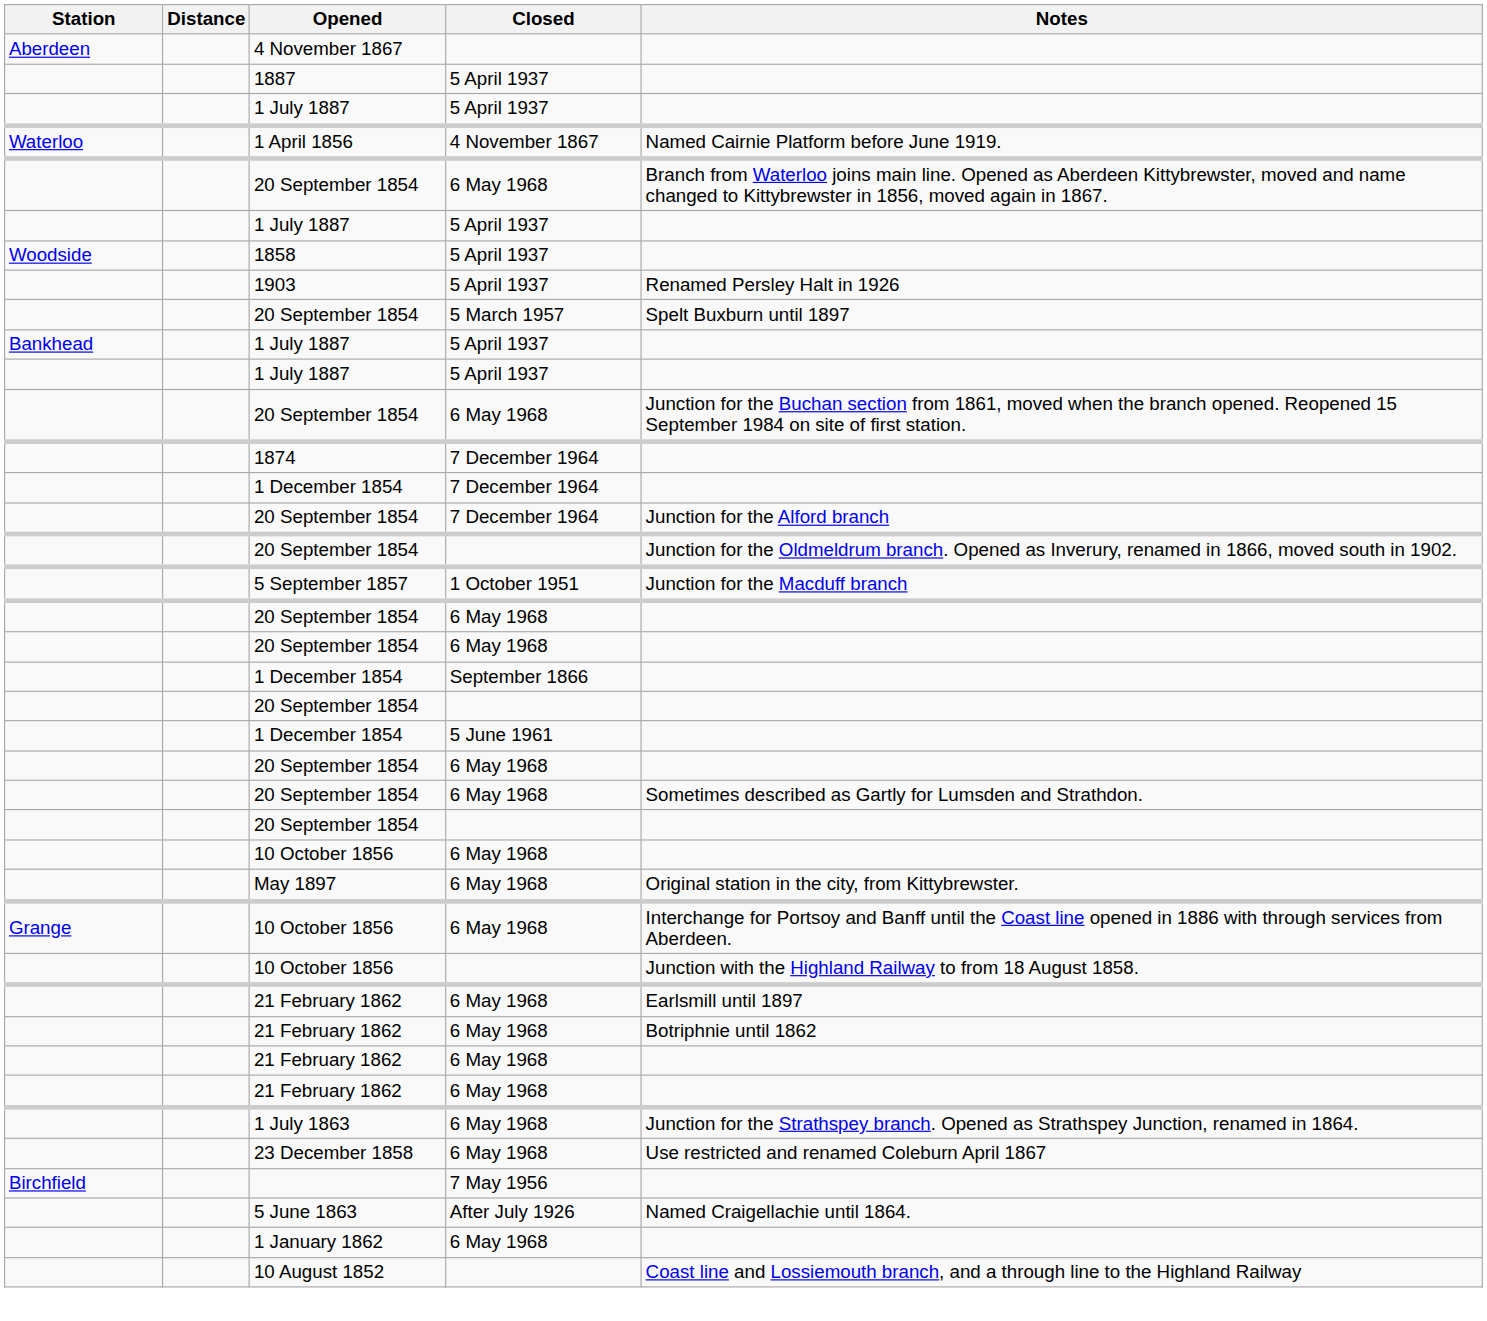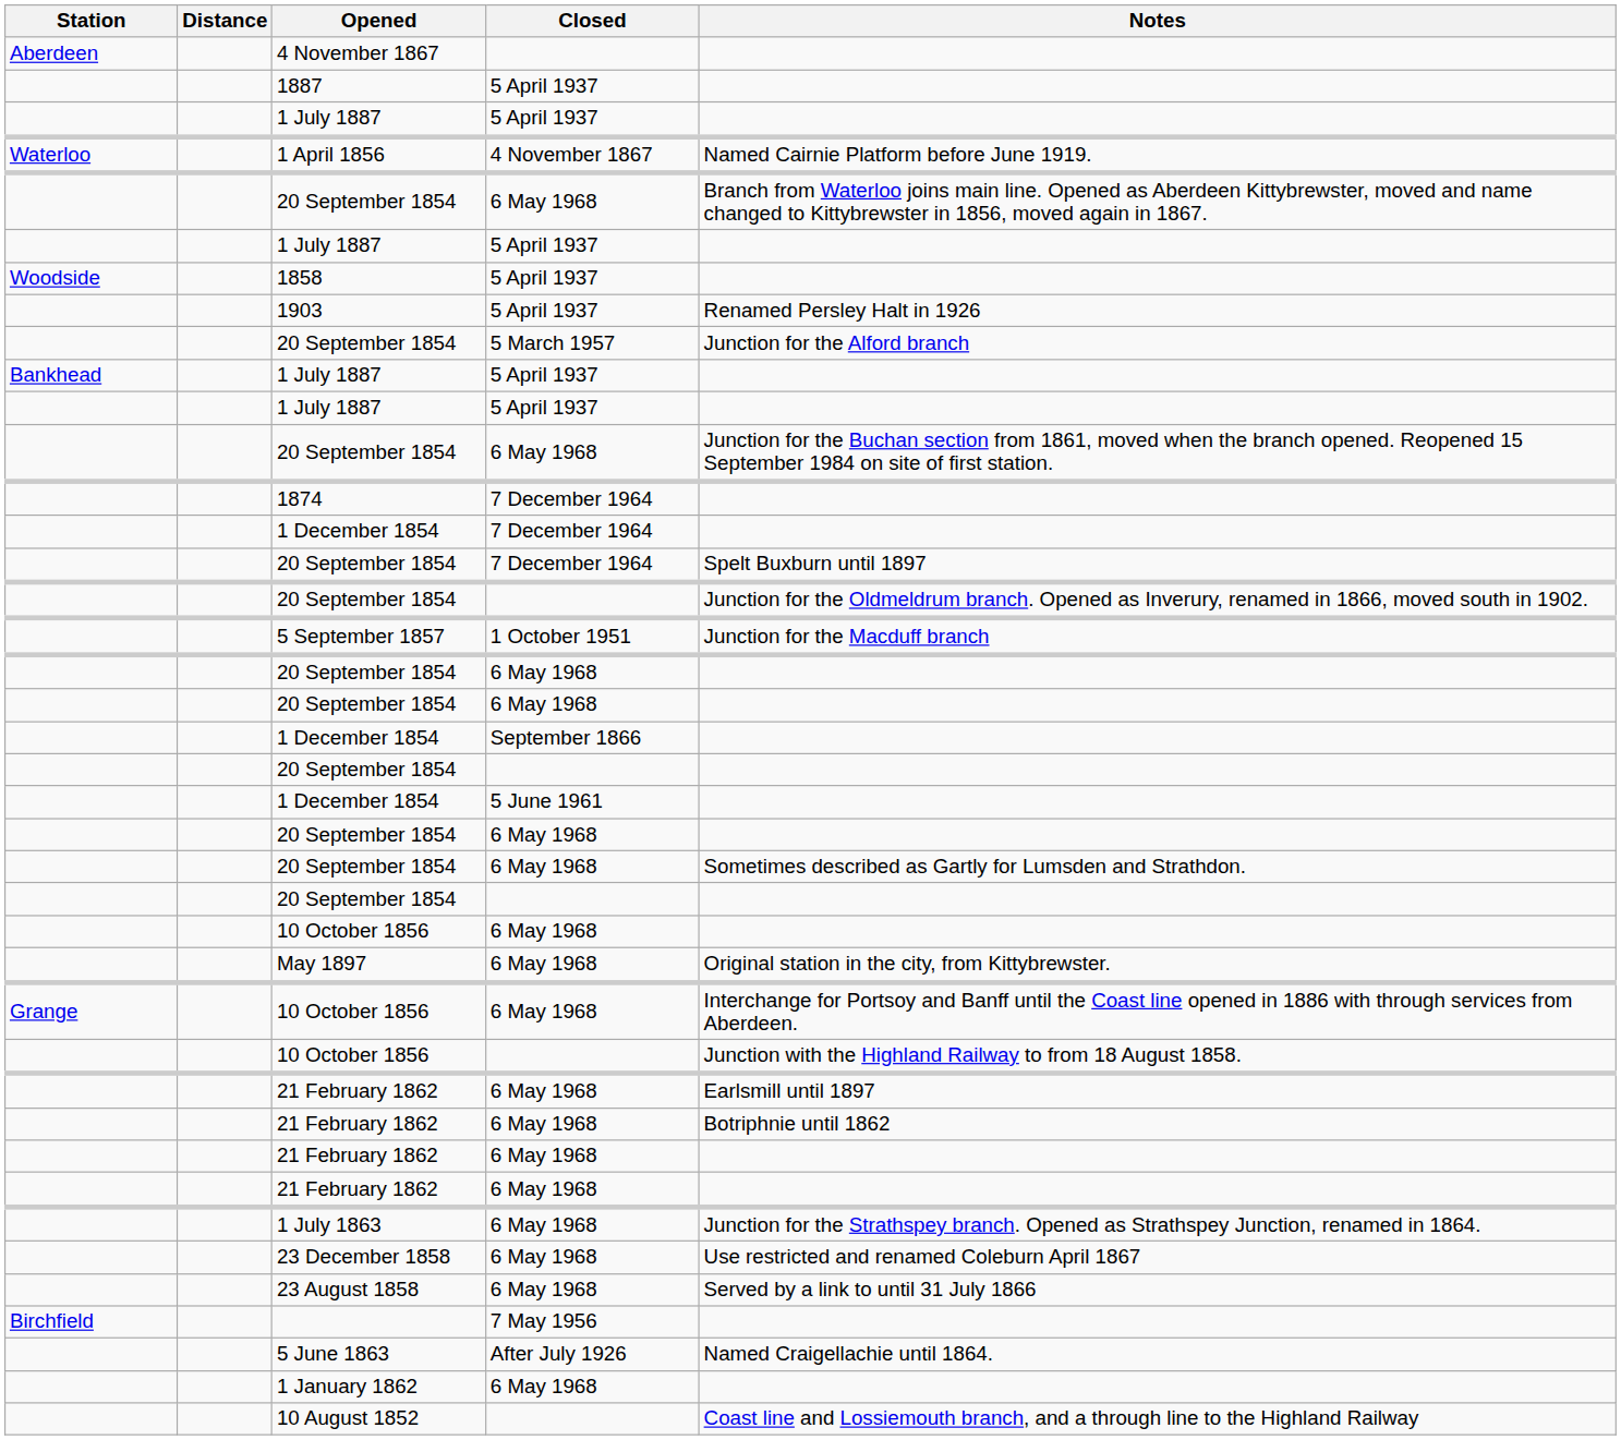20 September 1854 / 5 March 1957 | Notes: Spelt Buxburn until 1897 -> Junction for the Alford branch
20 September 1854 / 7 December 1964 | Notes: Junction for the Alford branch -> Spelt Buxburn until 1897
+ row: 23 August 1858 | 6 May 1968 | Served by a link to until 31 July 1866
